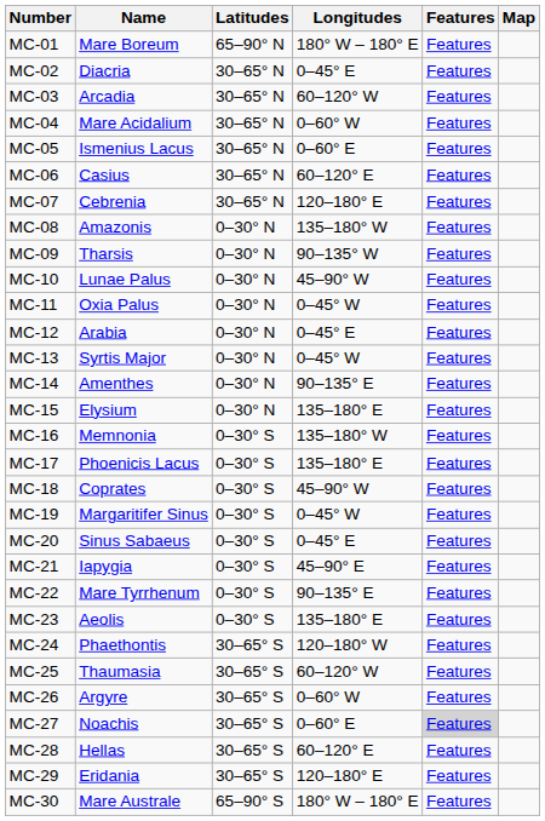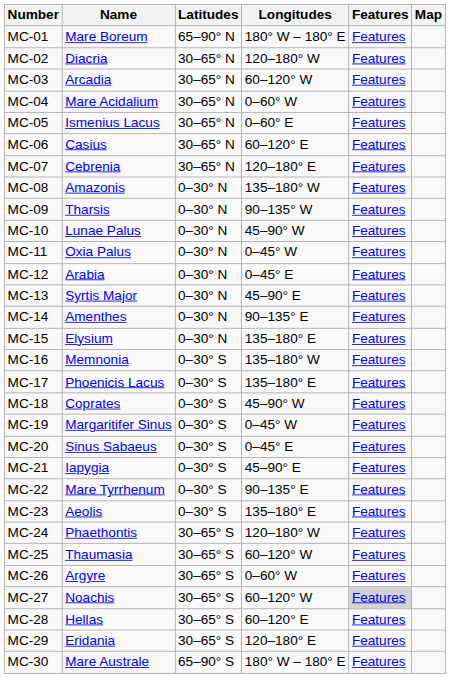MC-02 | Longitudes: 0–45° E -> 120–180° W
MC-13 | Longitudes: 0–45° W -> 45–90° E
MC-27 | Longitudes: 0–60° E -> 60–120° W
